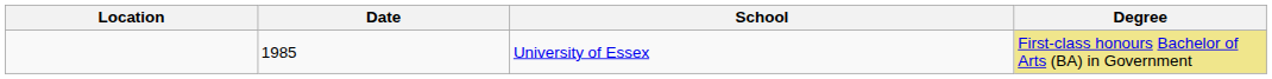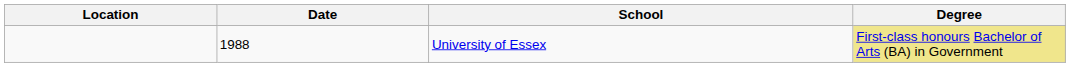University of Essex | Date: 1985 -> 1988
